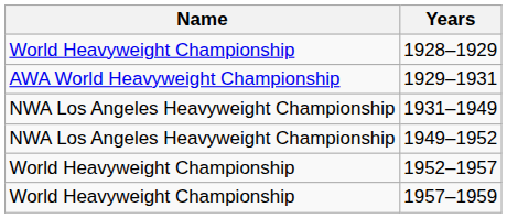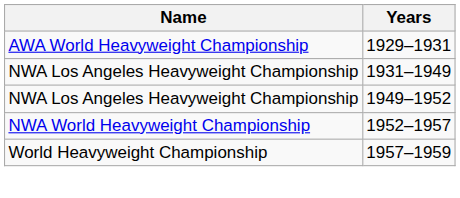- row: World Heavyweight Championship | 1928–1929
1952–1957 | Name: World Heavyweight Championship -> NWA World Heavyweight Championship
